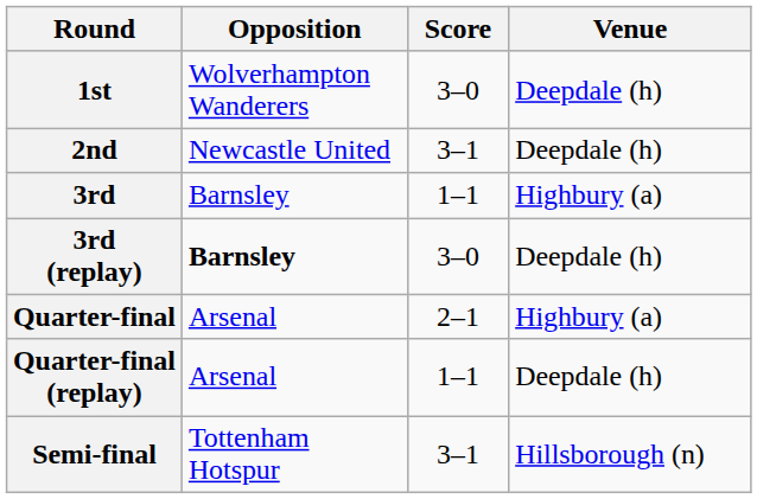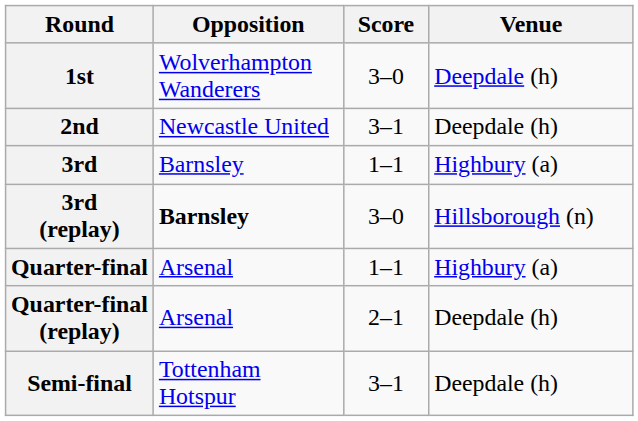3rd (replay) | Venue: Deepdale (h) -> Hillsborough (n)
Quarter-final | Score: 2–1 -> 1–1
Quarter-final (replay) | Score: 1–1 -> 2–1
Semi-final | Venue: Hillsborough (n) -> Deepdale (h)
